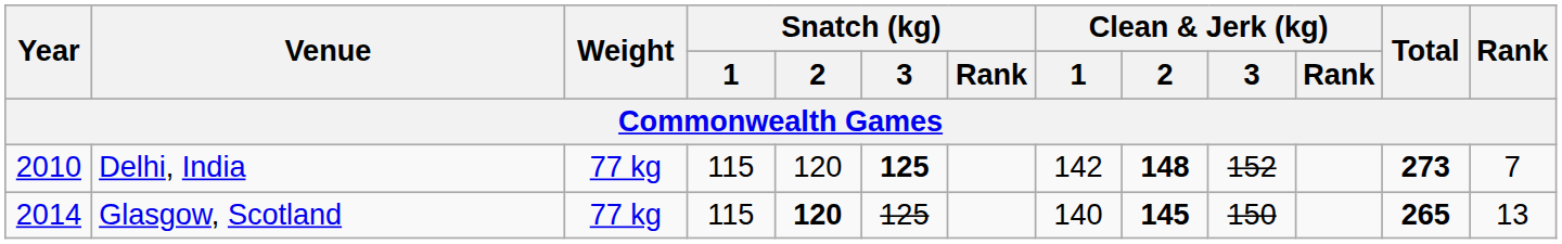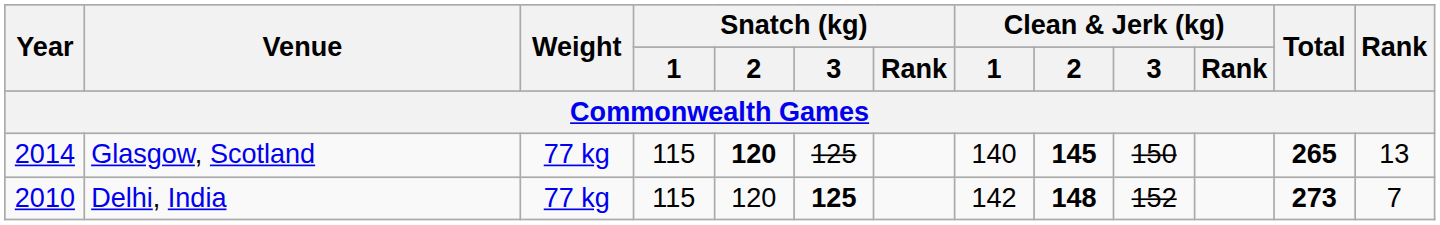rows swapped: Delhi, India <-> Glasgow, Scotland
